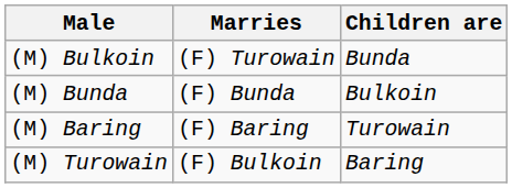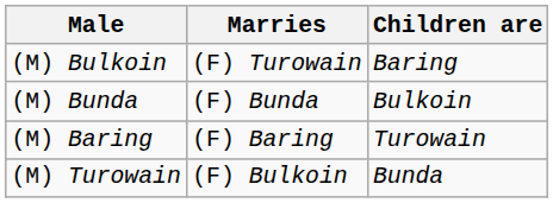(M) Bulkoin | Children are: Bunda -> Baring
(M) Turowain | Children are: Baring -> Bunda
